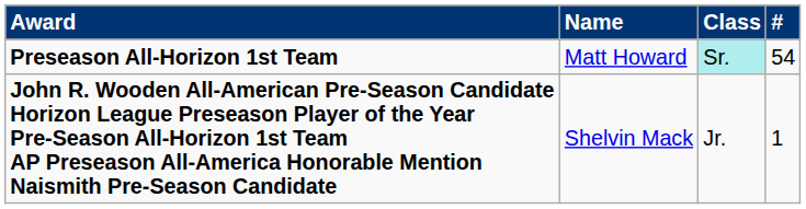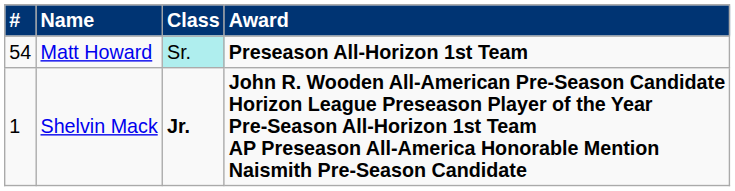columns swapped: # <-> Award
Shelvin Mack | Class: normal -> bold
